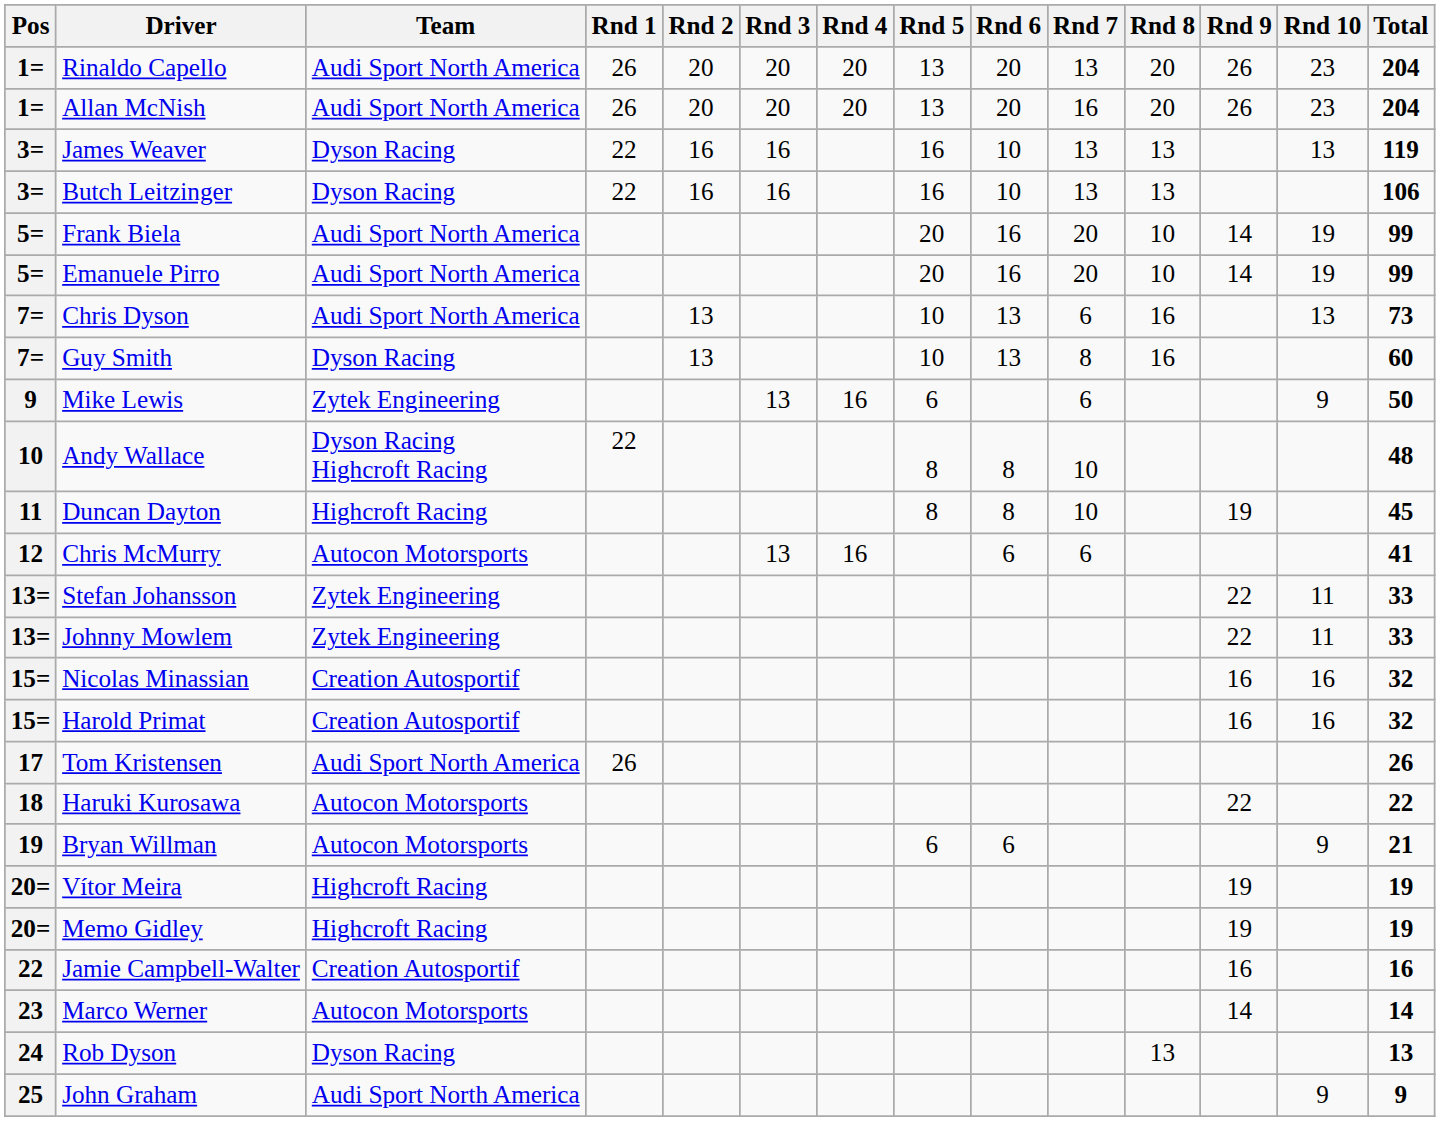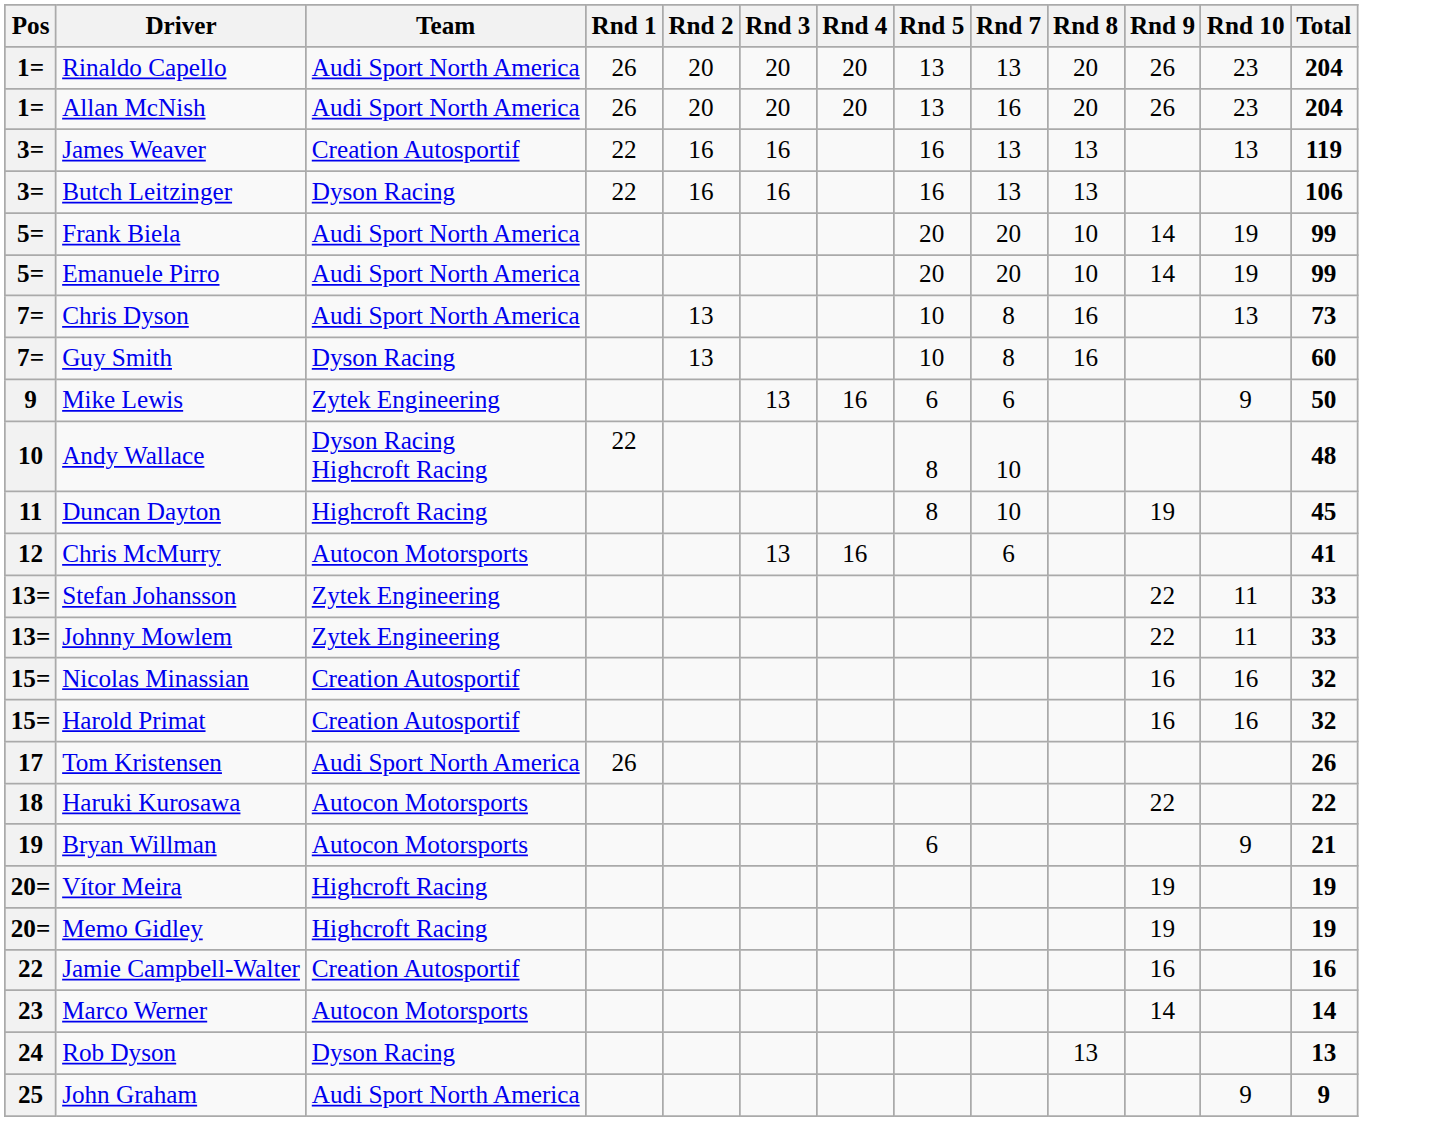- column: Rnd 6 | 20 | 20 | 10 | 10 | 16 | 16 | 13 | 13 | 8 | 8 | 6 | 6
James Weaver | Team: Dyson Racing -> Creation Autosportif
Chris Dyson | Rnd 7: 6 -> 8
